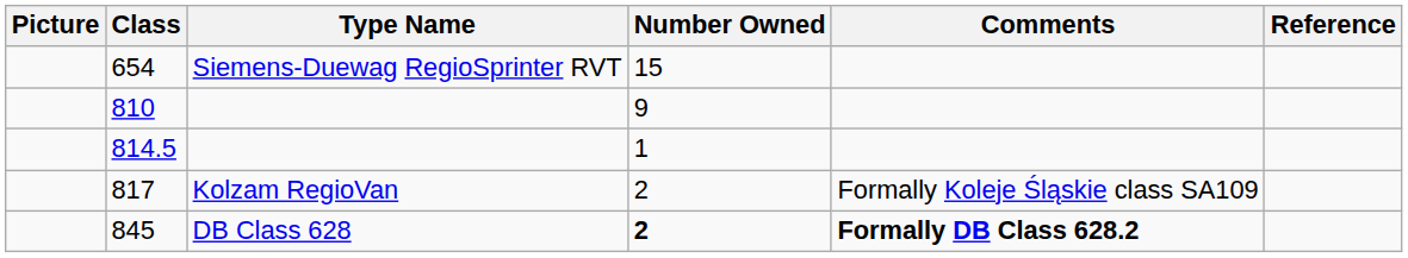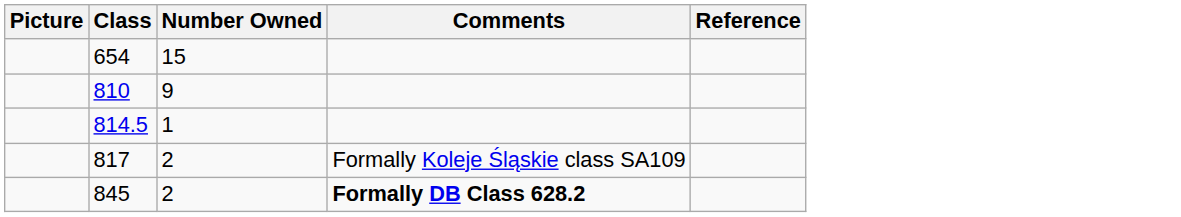- column: Type Name | Siemens-Duewag RegioSprinter RVT | Kolzam RegioVan | DB Class 628
845 | Number Owned: bold -> normal
